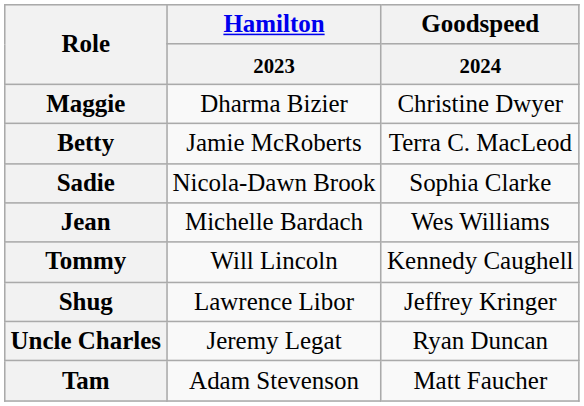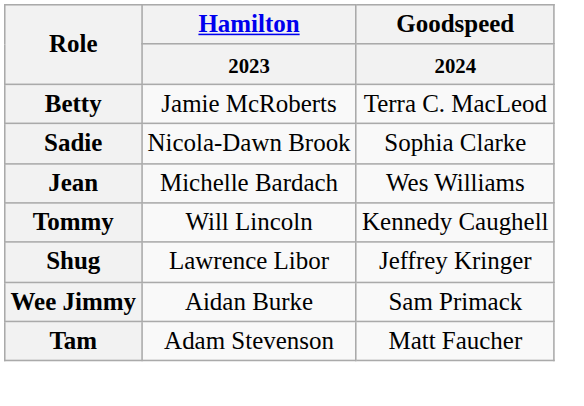- row: Maggie | Dharma Bizier | Christine Dwyer
+ row: Wee Jimmy | Aidan Burke | Sam Primack
- row: Uncle Charles | Jeremy Legat | Ryan Duncan
